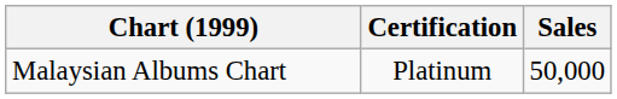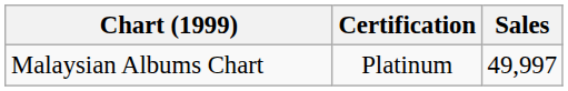Malaysian Albums Chart | Sales: 50,000 -> 49,997
